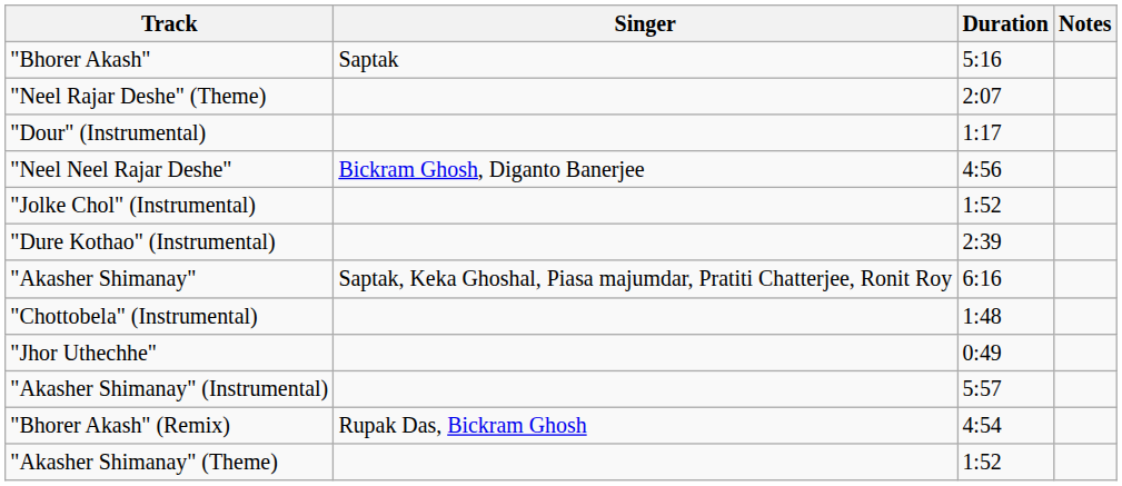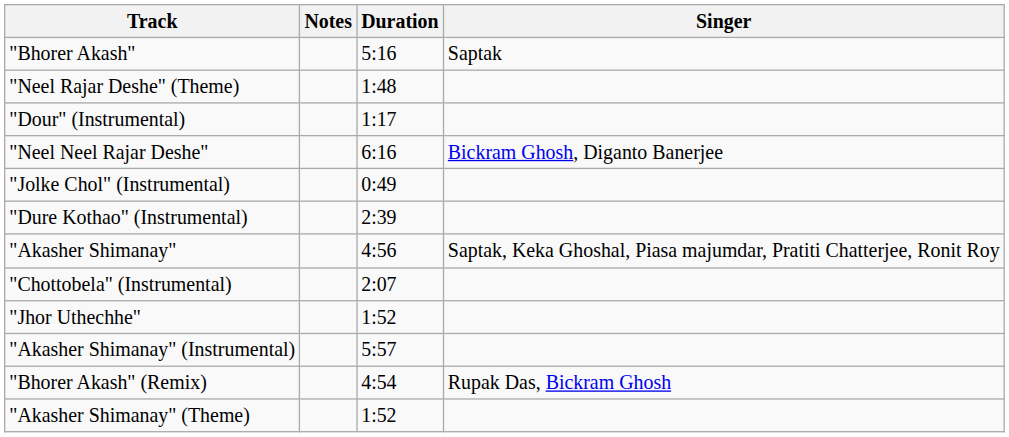columns swapped: Singer <-> Notes
"Neel Rajar Deshe" (Theme) | Duration: 2:07 -> 1:48
"Neel Neel Rajar Deshe" | Duration: 4:56 -> 6:16
"Jolke Chol" (Instrumental) | Duration: 1:52 -> 0:49
"Akasher Shimanay" | Duration: 6:16 -> 4:56
"Chottobela" (Instrumental) | Duration: 1:48 -> 2:07
"Jhor Uthechhe" | Duration: 0:49 -> 1:52
